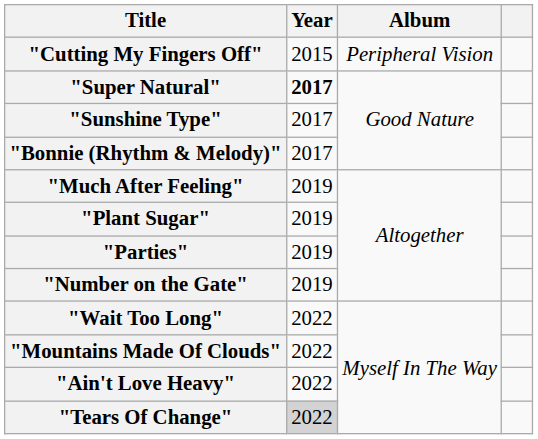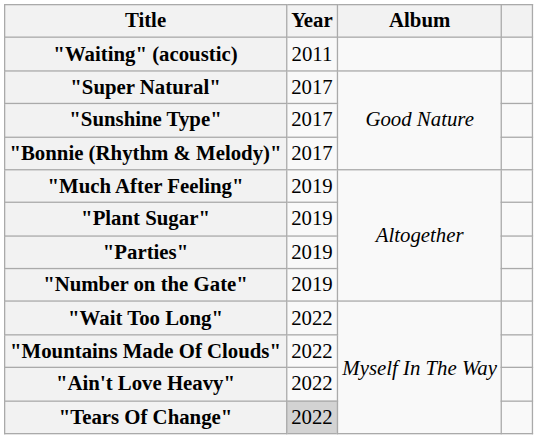+ row: "Waiting" (acoustic) | 2011
- row: "Cutting My Fingers Off" | 2015 | Peripheral Vision
"Super Natural" | Year: bold -> normal
